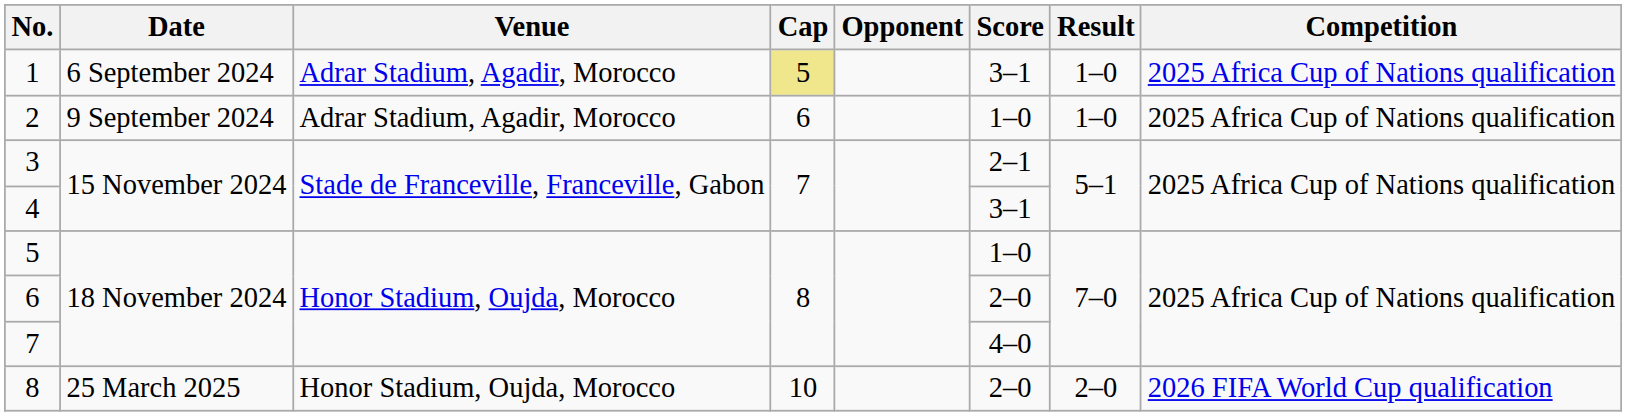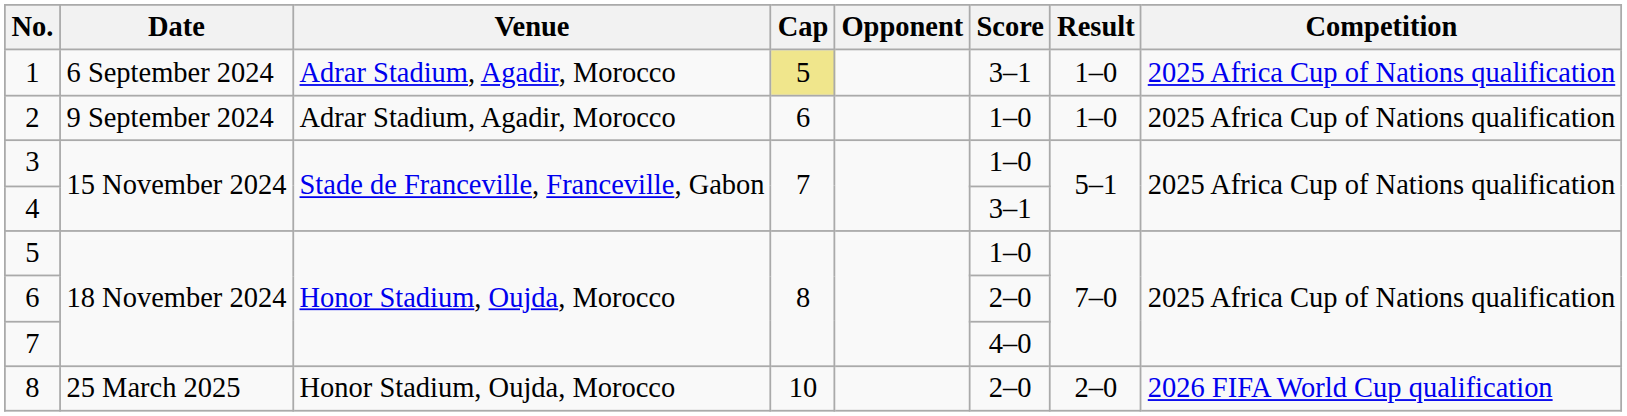3 | Score: 2–1 -> 1–0
